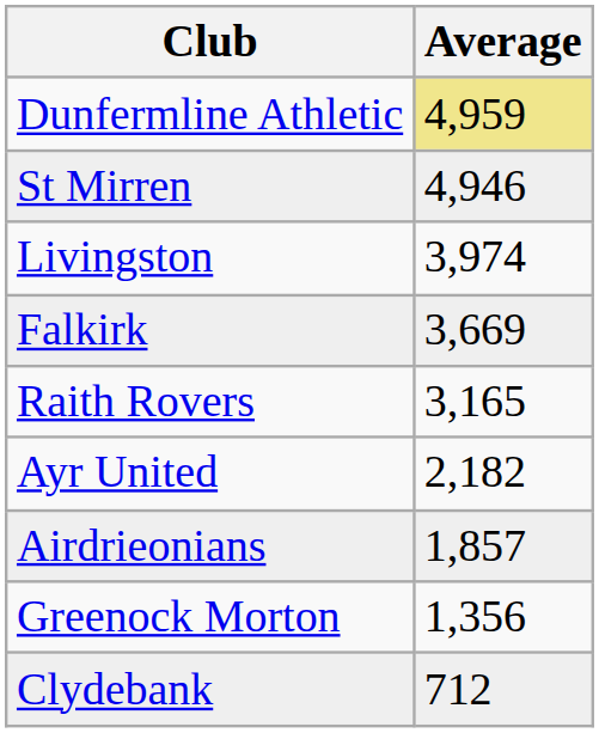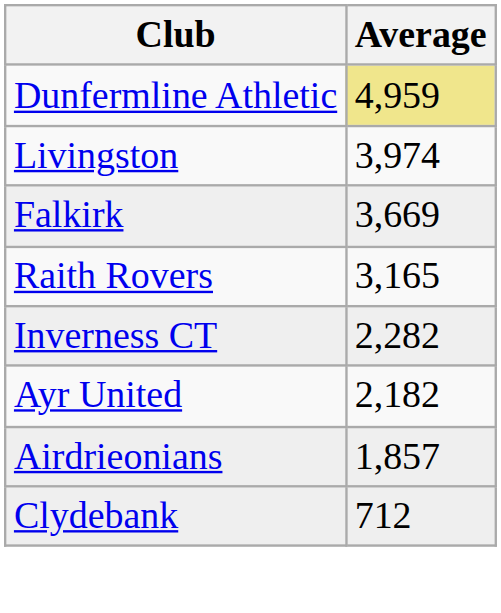- row: St Mirren | 4,946
+ row: Inverness CT | 2,282
- row: Greenock Morton | 1,356
